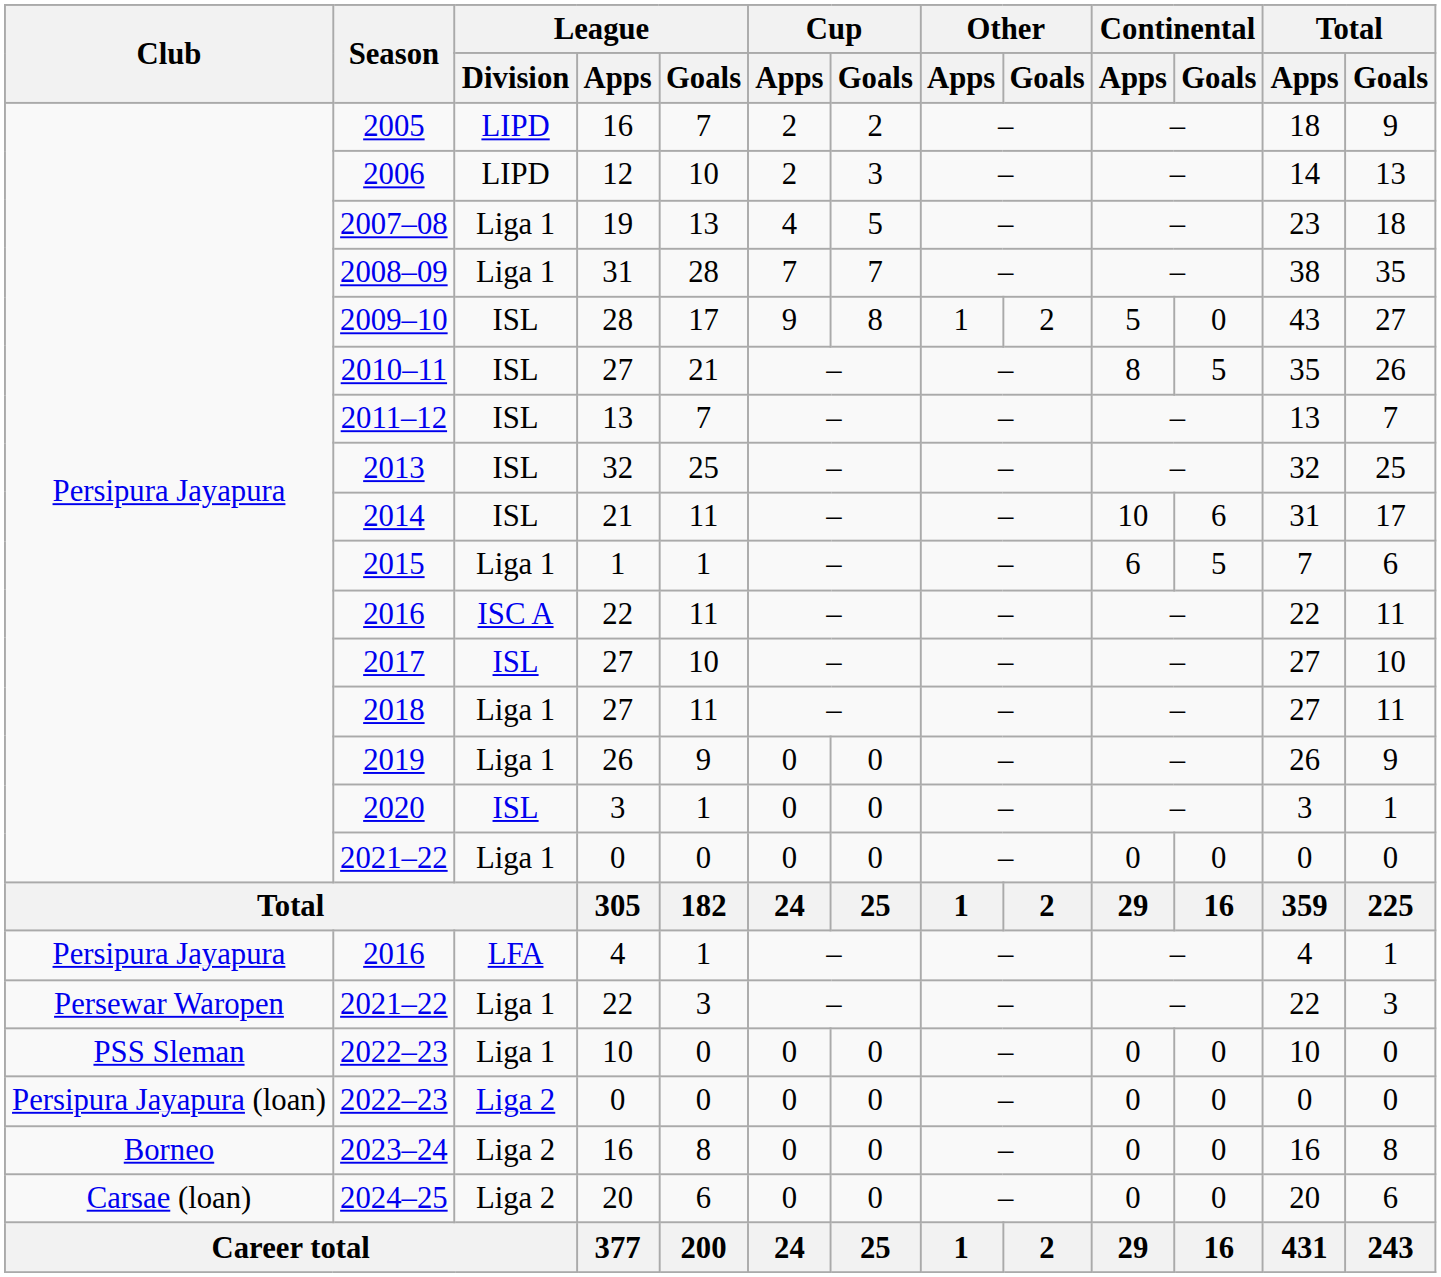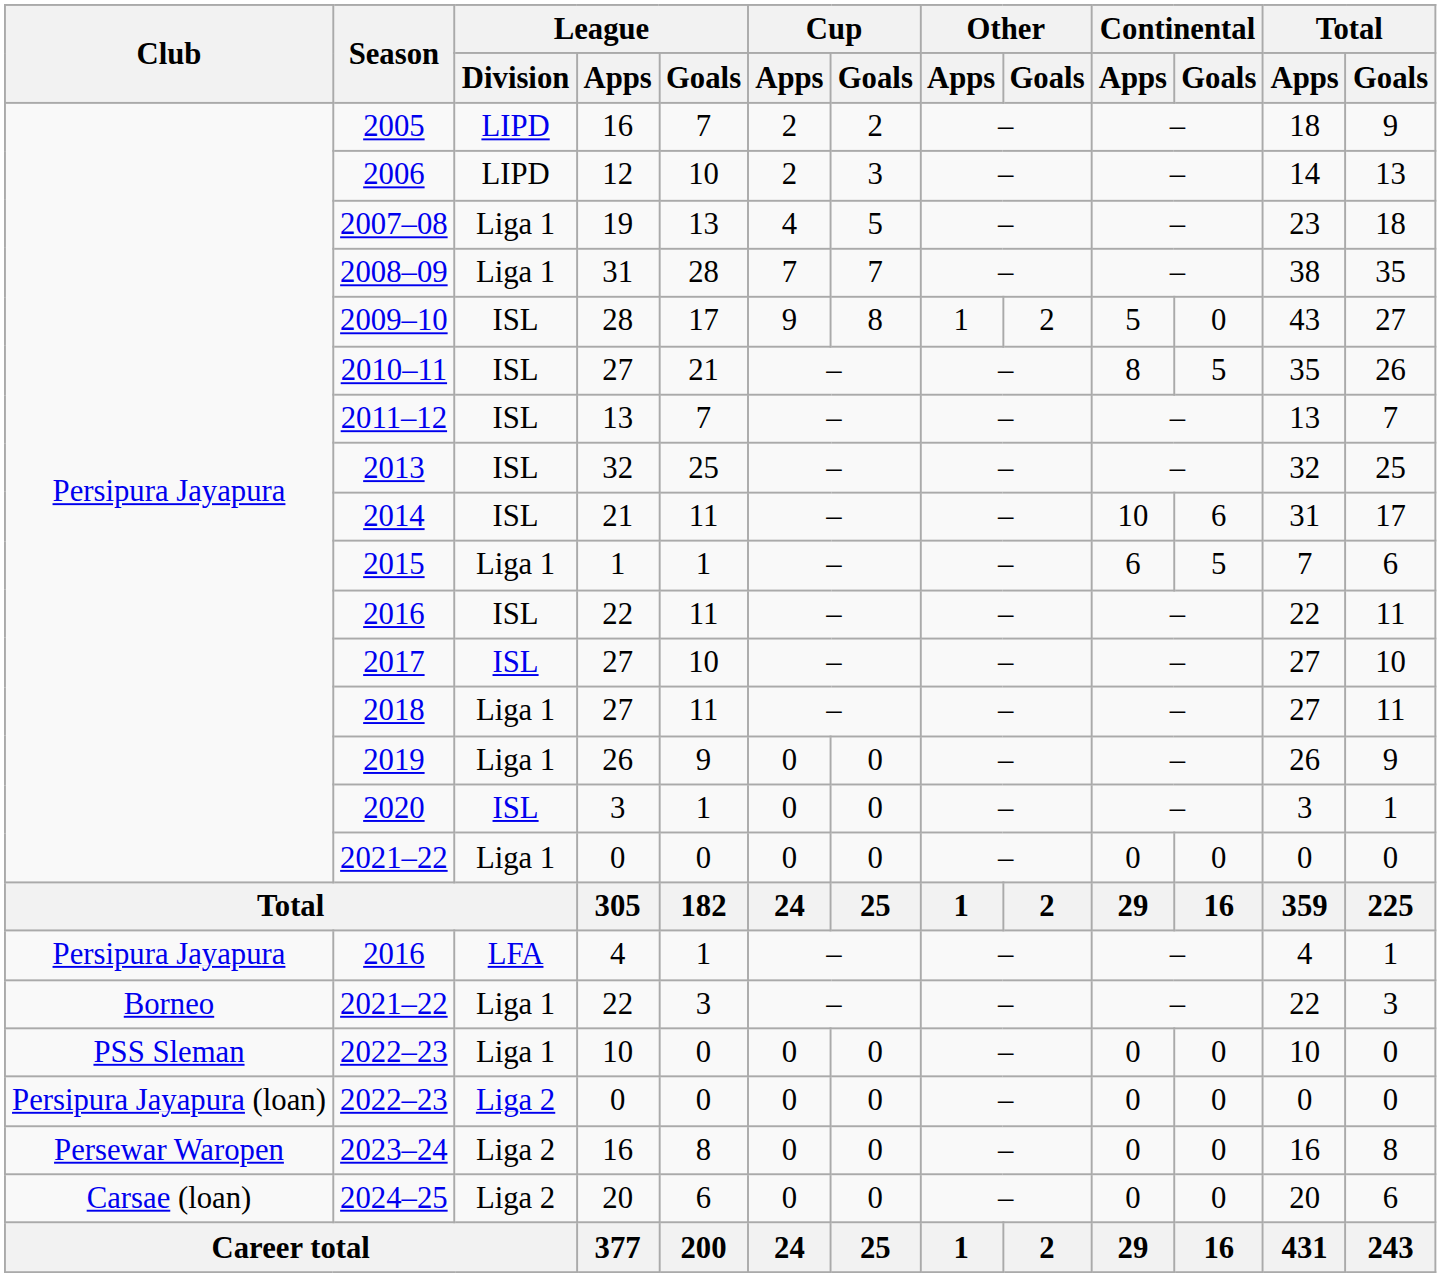2016 / 22 | League / Division: ISC A -> ISL
2021–22 / 22 | Club: Persewar Waropen -> Borneo
2023–24 | Club: Borneo -> Persewar Waropen
